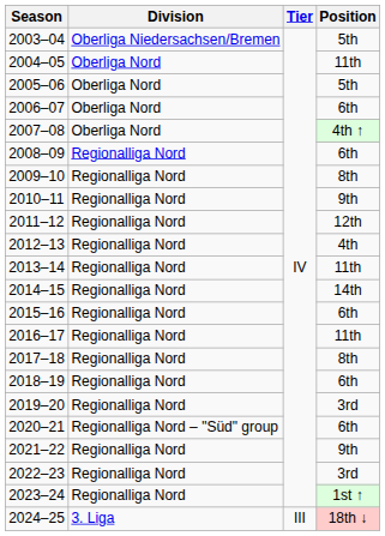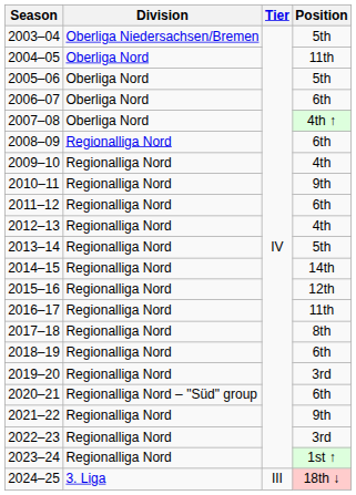2009–10 | Position: 8th -> 4th
2011–12 | Position: 12th -> 6th
2013–14 | Position: 11th -> 5th
2015–16 | Position: 6th -> 12th
